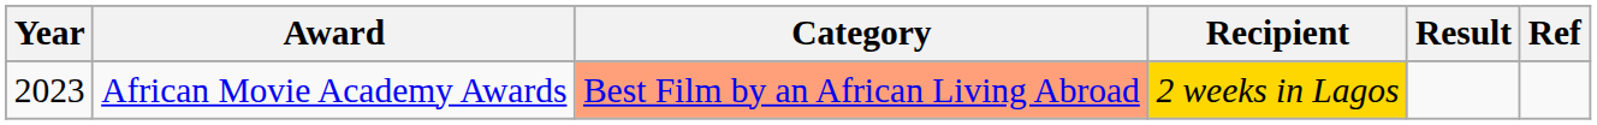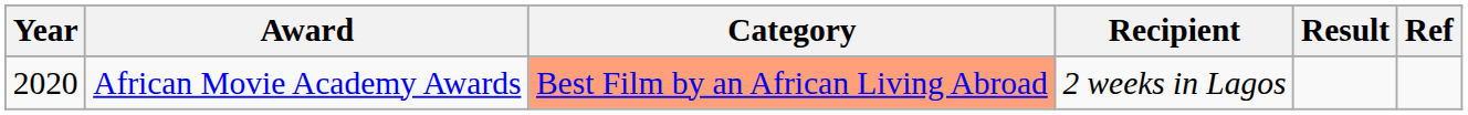African Movie Academy Awards | Year: 2023 -> 2020
African Movie Academy Awards | Recipient: gold background -> no background
